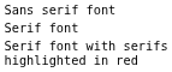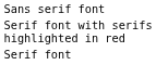rows swapped: Serif font <-> Serif font with serifs highlighted in red
